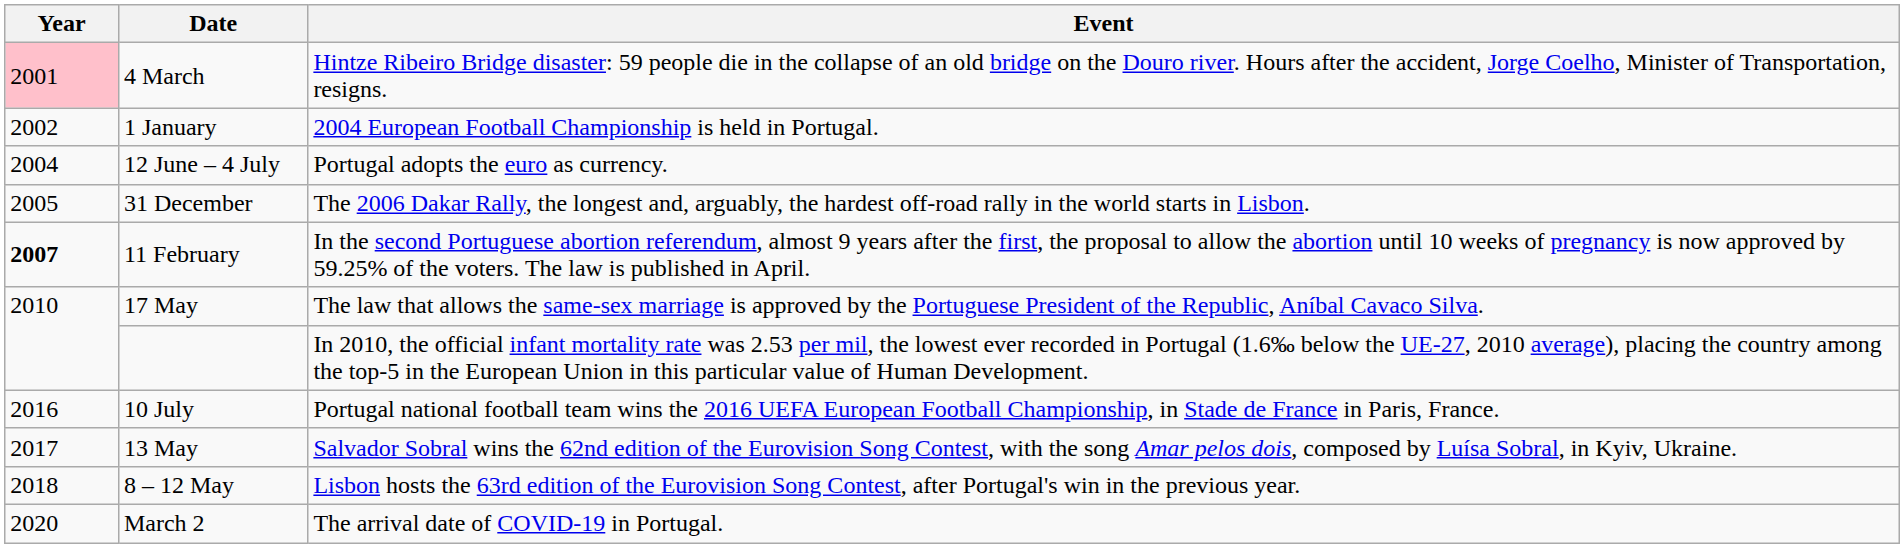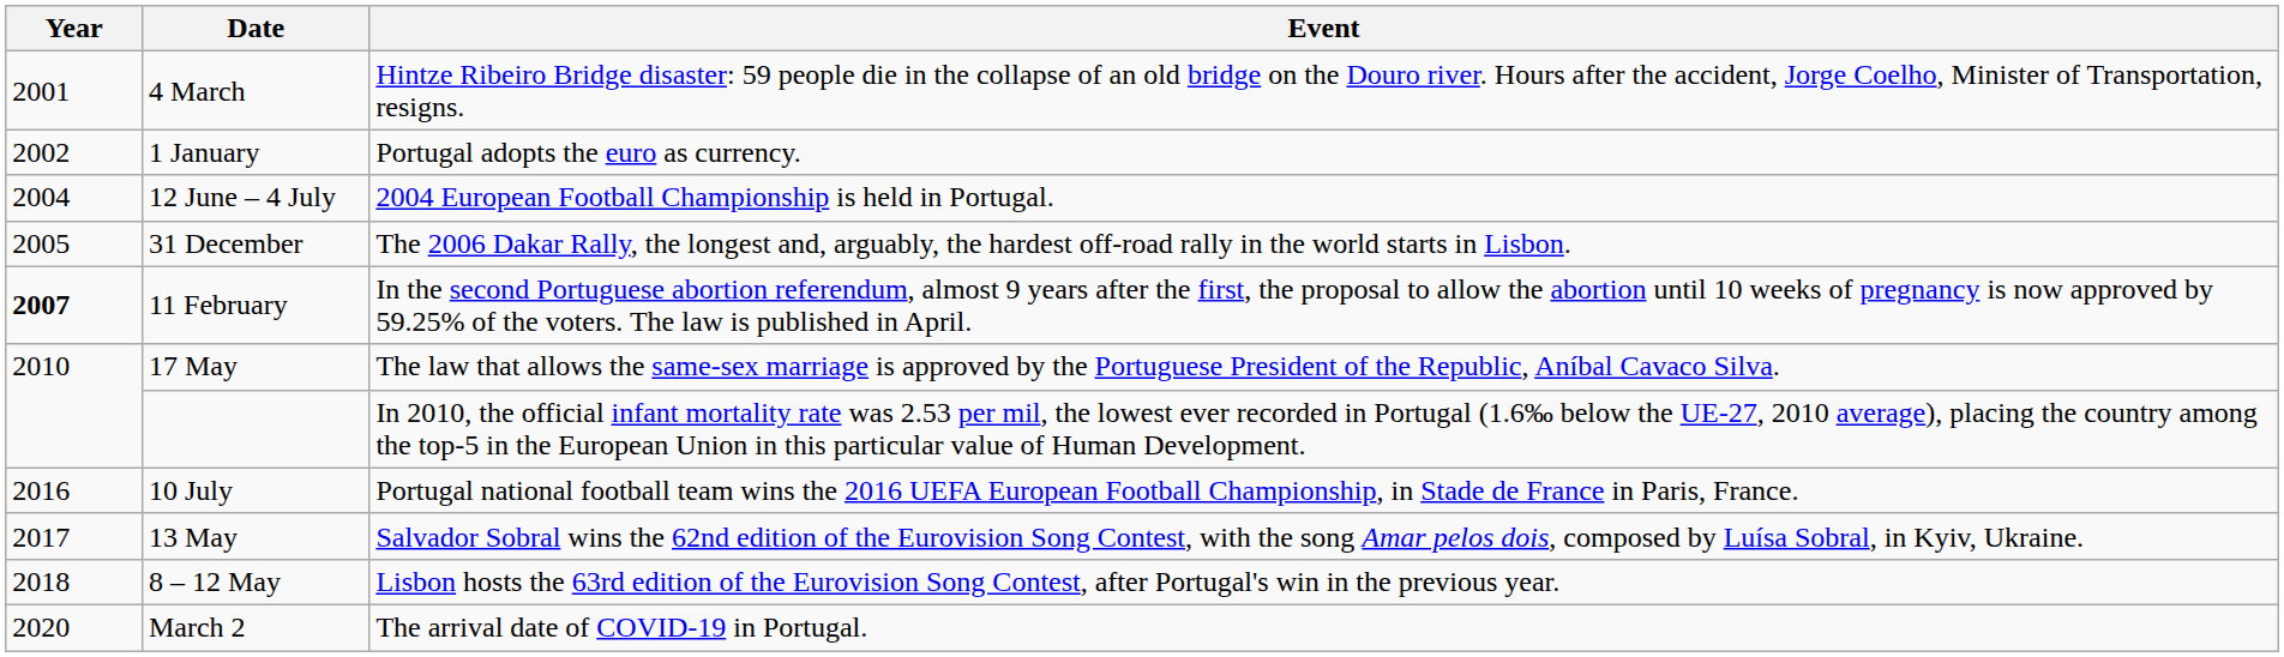4 March | Year: pink background -> no background
1 January | Event: 2004 European Football Championship is held in Portugal. -> Portugal adopts the euro as currency.
12 June – 4 July | Event: Portugal adopts the euro as currency. -> 2004 European Football Championship is held in Portugal.
